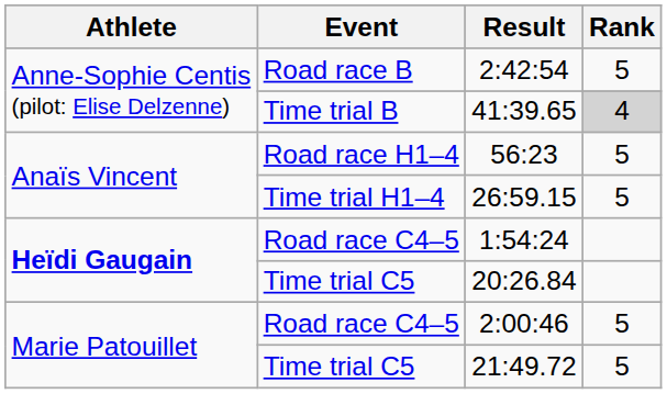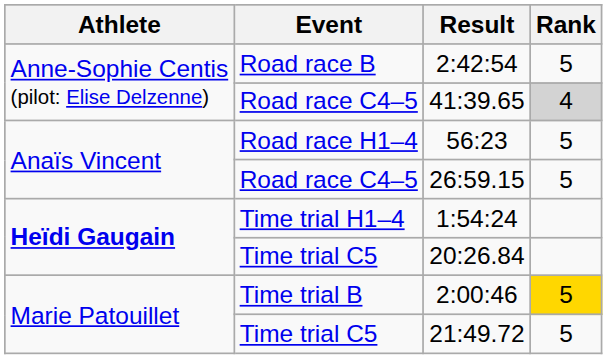41:39.65 | Event: Time trial B -> Road race C4–5
26:59.15 | Event: Time trial H1–4 -> Road race C4–5
1:54:24 | Event: Road race C4–5 -> Time trial H1–4
2:00:46 | Event: Road race C4–5 -> Time trial B
2:00:46 | Rank: no background -> gold background
